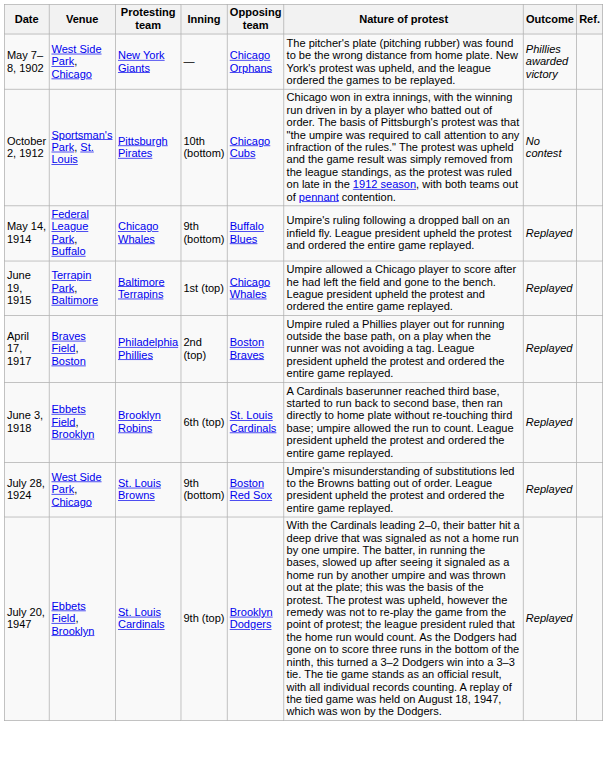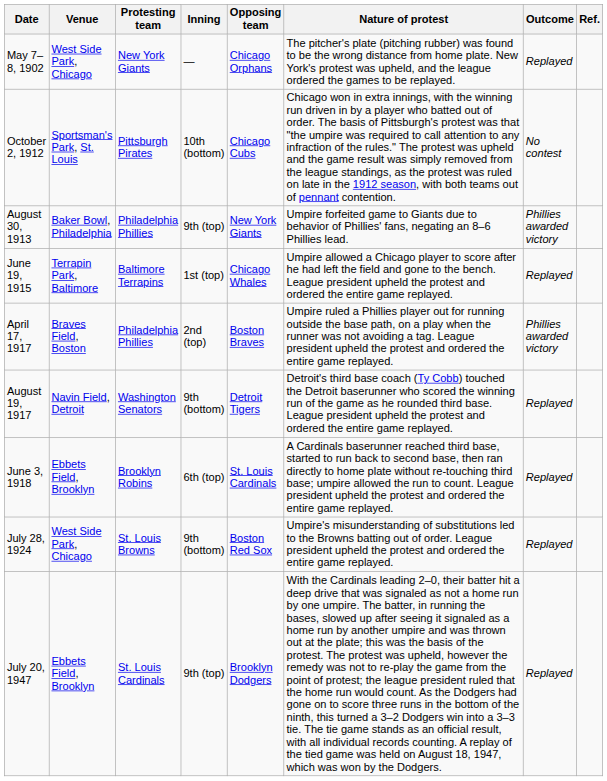May 7–8, 1902 | Outcome: Phillies awarded victory -> Replayed
+ row: August 30, 1913 | Baker Bowl, Philadelphia | Philadelphia Phillies | 9th (top) | New York Giants | Umpire forfeited game to Giants due to behavior of Phillies' fans, negating an 8–6 Phillies lead. | Phillies awarded victory
- row: May 14, 1914 | Federal League Park, Buffalo | Chicago Whales | 9th (bottom) | Buffalo Blues | Umpire's ruling following a dropped ball on an infield fly. League president upheld the protest and ordered the entire game replayed. | Replayed
April 17, 1917 | Outcome: Replayed -> Phillies awarded victory
+ row: August 19, 1917 | Navin Field, Detroit | Washington Senators | 9th (bottom) | Detroit Tigers | Detroit's third base coach (Ty Cobb) touched the Detroit baserunner who scored the winning run of the game as he rounded third base. League president upheld the protest and ordered the entire game replayed. | Replayed
